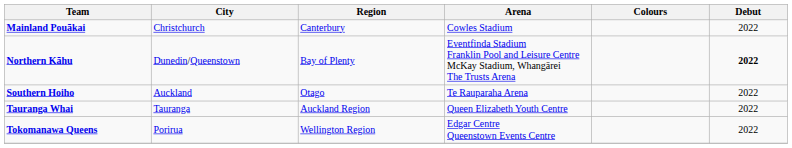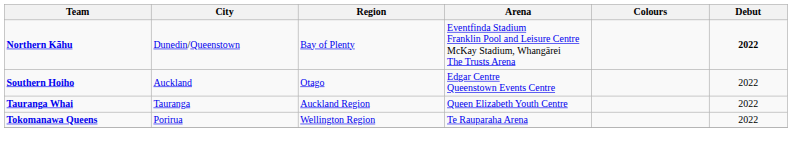- row: Mainland Pouākai | Christchurch | Canterbury | Cowles Stadium | 2022
Southern Hoiho | Arena: Te Rauparaha Arena -> Edgar Centre Queenstown Events Centre
Tokomanawa Queens | Arena: Edgar Centre Queenstown Events Centre -> Te Rauparaha Arena
